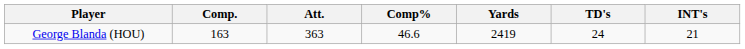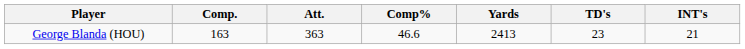George Blanda (HOU) | Yards: 2419 -> 2413
George Blanda (HOU) | TD's: 24 -> 23
